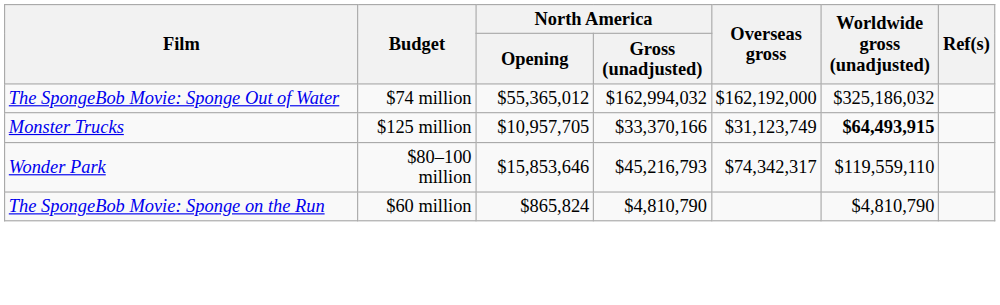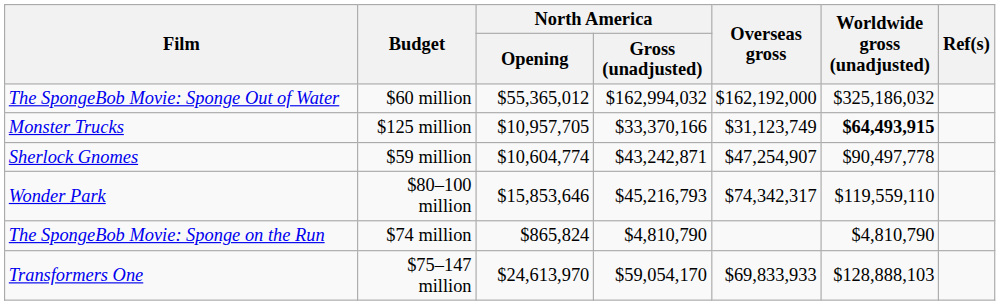The SpongeBob Movie: Sponge Out of Water | Budget: $74 million -> $60 million
+ row: Sherlock Gnomes | $59 million | $10,604,774 | $43,242,871 | $47,254,907 | $90,497,778
The SpongeBob Movie: Sponge on the Run | Budget: $60 million -> $74 million
+ row: Transformers One | $75–147 million | $24,613,970 | $59,054,170 | $69,833,933 | $128,888,103
